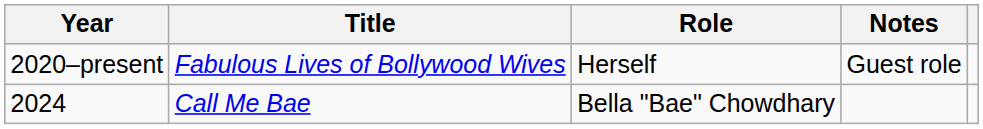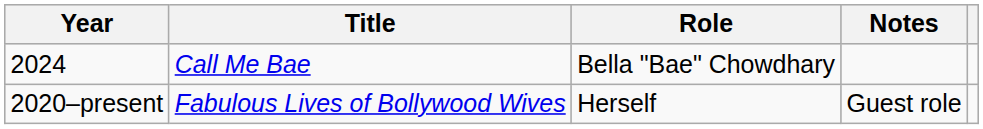rows swapped: 2020–present <-> 2024
